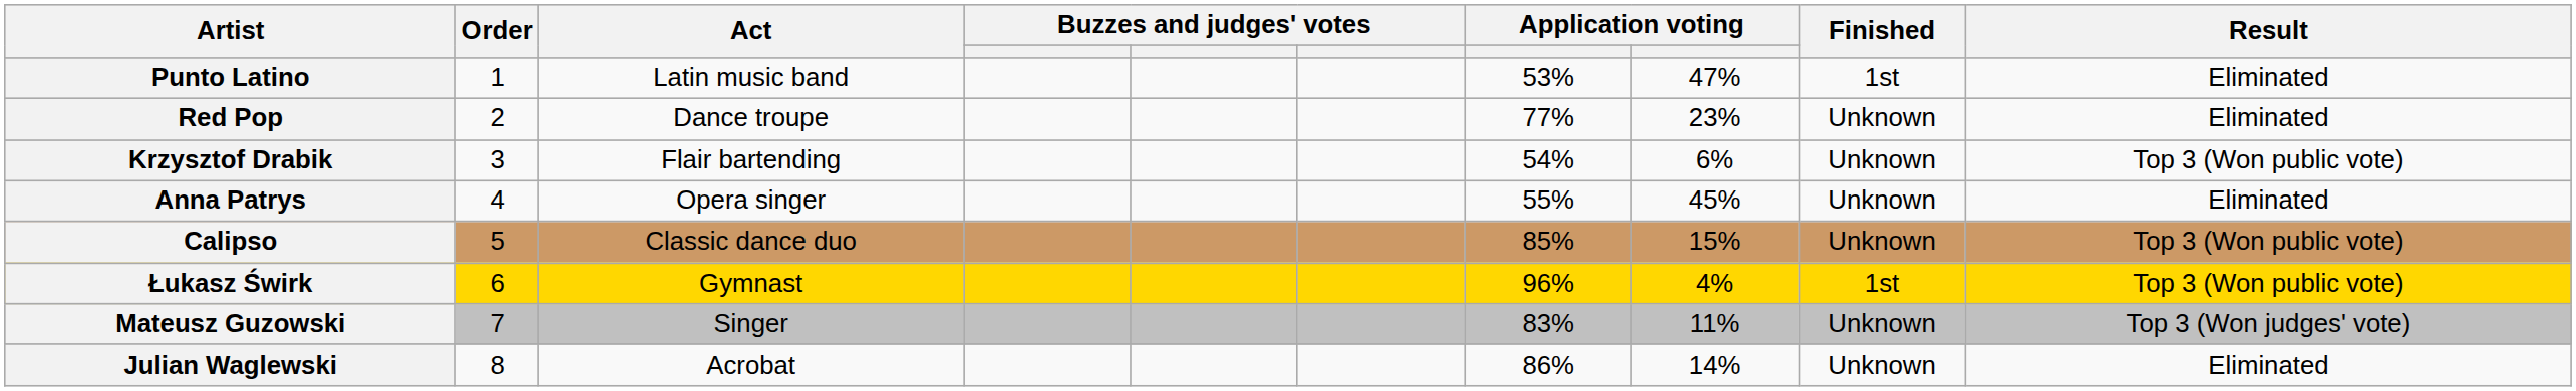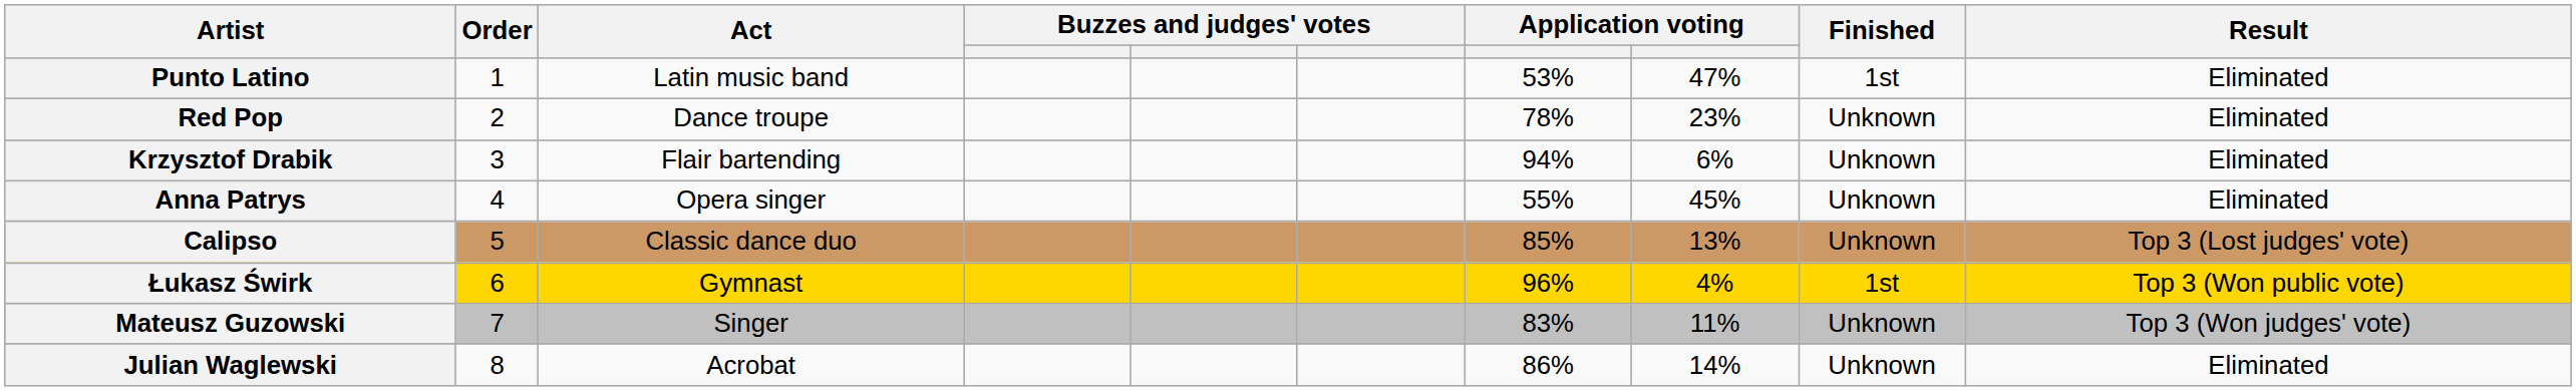Red Pop | column 7: 77% -> 78%
Krzysztof Drabik | column 7: 54% -> 94%
Krzysztof Drabik | Result: Top 3 (Won public vote) -> Eliminated
Calipso | column 8: 15% -> 13%
Calipso | Result: Top 3 (Won public vote) -> Top 3 (Lost judges' vote)
